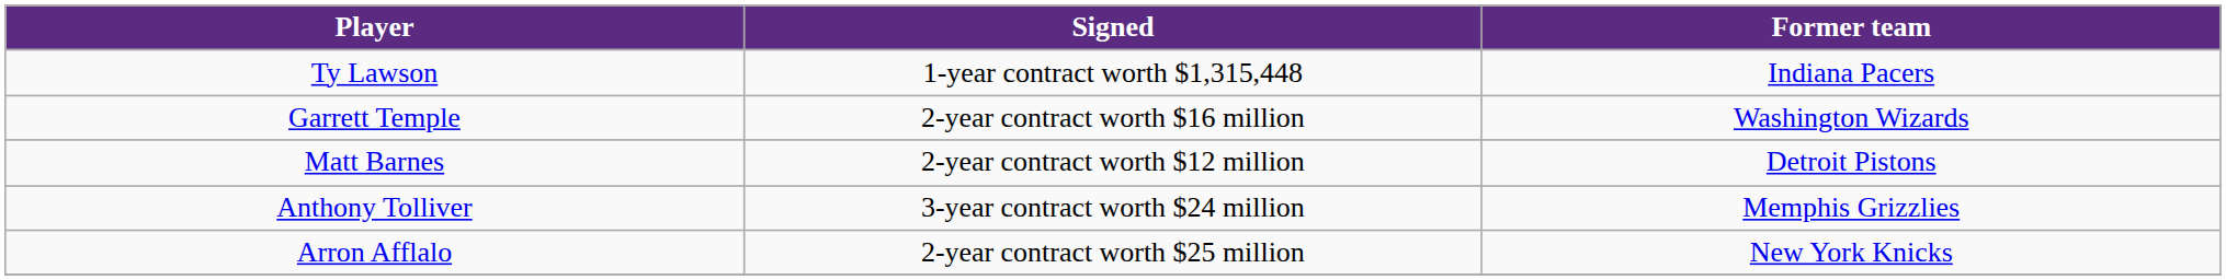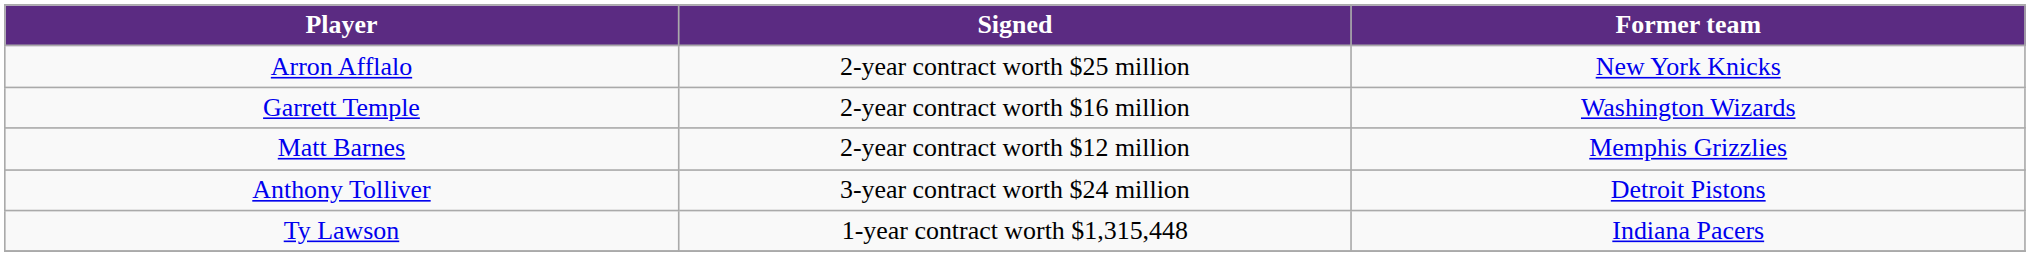rows swapped: Arron Afflalo <-> Ty Lawson
Matt Barnes | Former team: Detroit Pistons -> Memphis Grizzlies
Anthony Tolliver | Former team: Memphis Grizzlies -> Detroit Pistons
